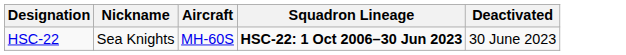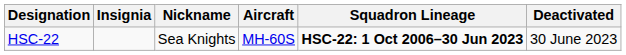+ column: Insignia
